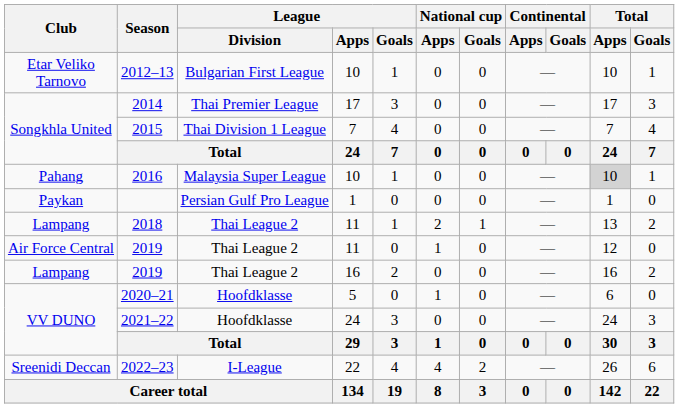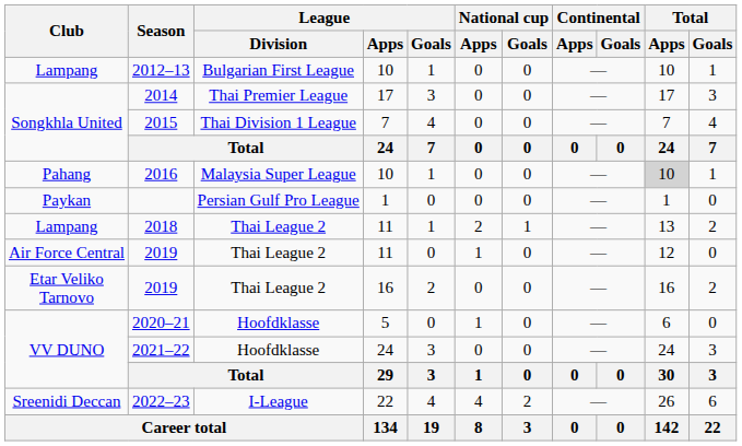2012–13 | Club: Etar Veliko Tarnovo -> Lampang
2019 / 16 | Club: Lampang -> Etar Veliko Tarnovo
